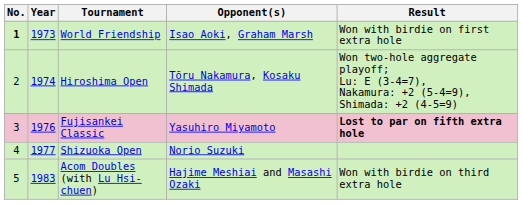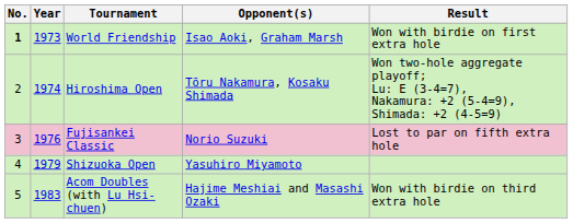Fujisankei Classic | Opponent(s): Yasuhiro Miyamoto -> Norio Suzuki
Fujisankei Classic | Result: bold -> normal
Shizuoka Open | Year: 1977 -> 1979
Shizuoka Open | Opponent(s): Norio Suzuki -> Yasuhiro Miyamoto
